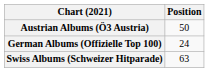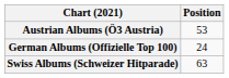Austrian Albums (Ö3 Austria) | Position: 50 -> 53
